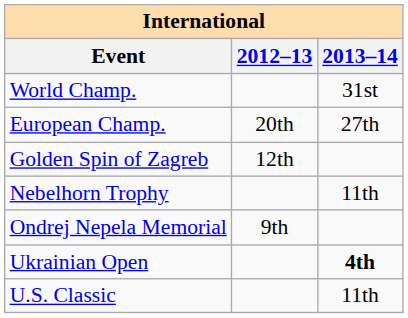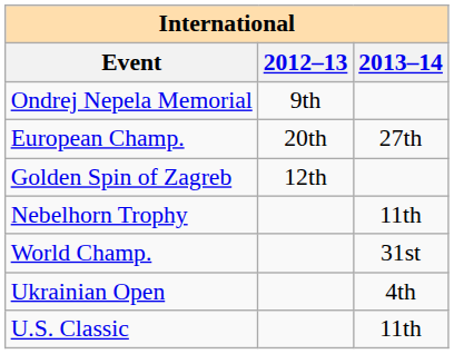rows swapped: World Champ. <-> Ondrej Nepela Memorial
Ukrainian Open | 2013–14: bold -> normal
